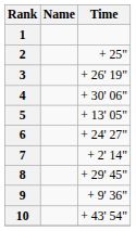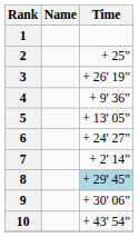4 | Time: + 30' 06" -> + 9' 36"
8 | Time: no background -> lightblue background
9 | Time: + 9' 36" -> + 30' 06"
